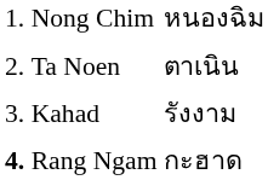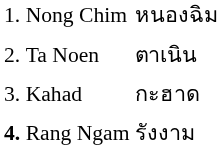Kahad | column 3: รังงาม -> กะฮาด
Rang Ngam | column 3: กะฮาด -> รังงาม
